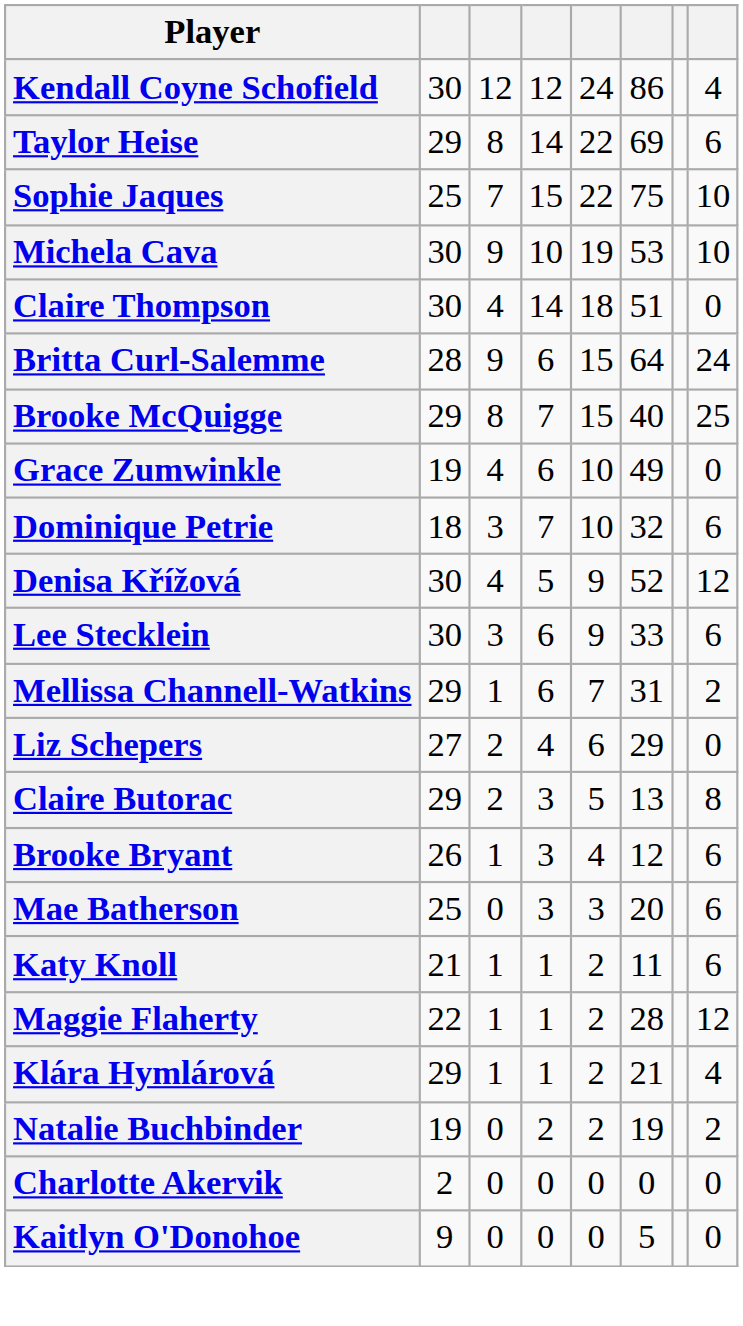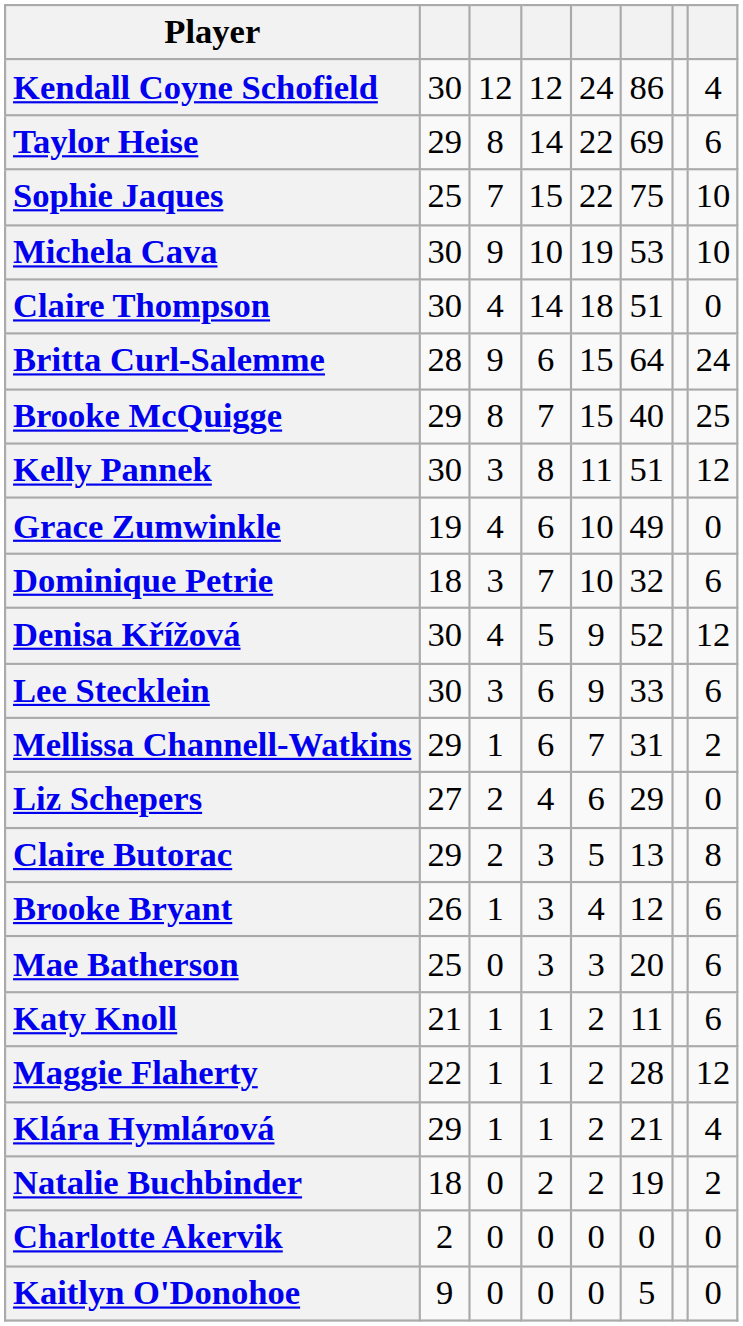+ row: Kelly Pannek | 30 | 3 | 8 | 11 | 51 | 12
Natalie Buchbinder | column 2: 19 -> 18
